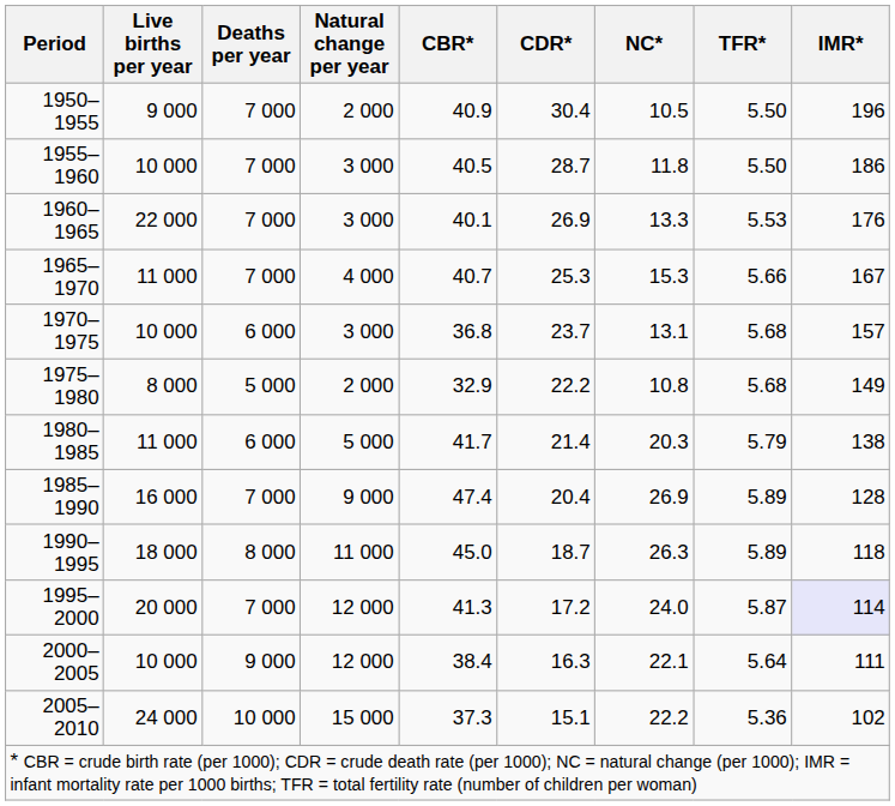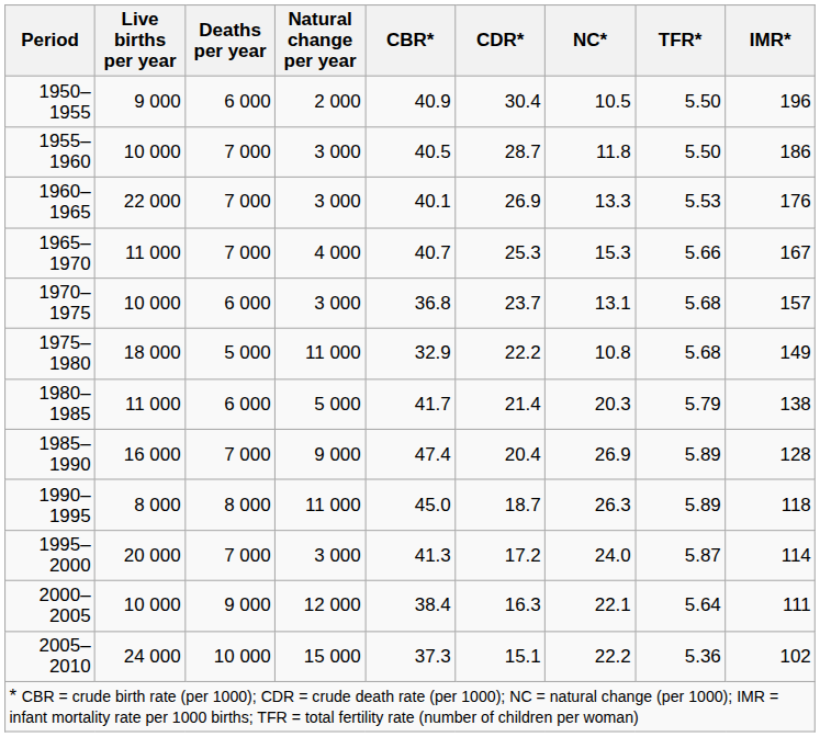1950–1955 | Deaths per year: 7 000 -> 6 000
1975–1980 | Live births per year: 8 000 -> 18 000
1975–1980 | Natural change per year: 2 000 -> 11 000
1990–1995 | Live births per year: 18 000 -> 8 000
1995–2000 | Natural change per year: 12 000 -> 3 000
1995–2000 | IMR*: lavender background -> no background
